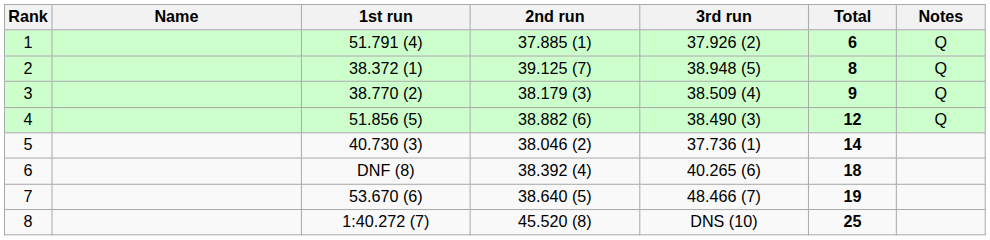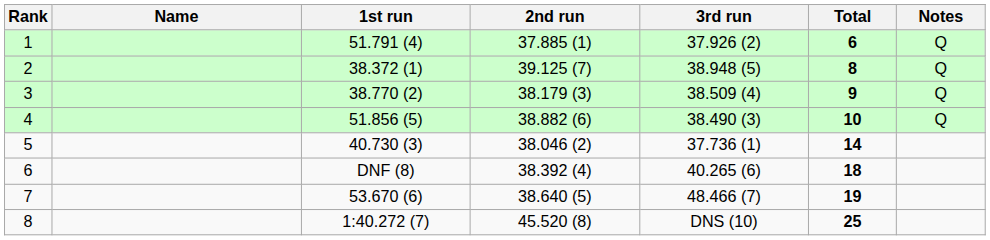4 | Total: 12 -> 10
